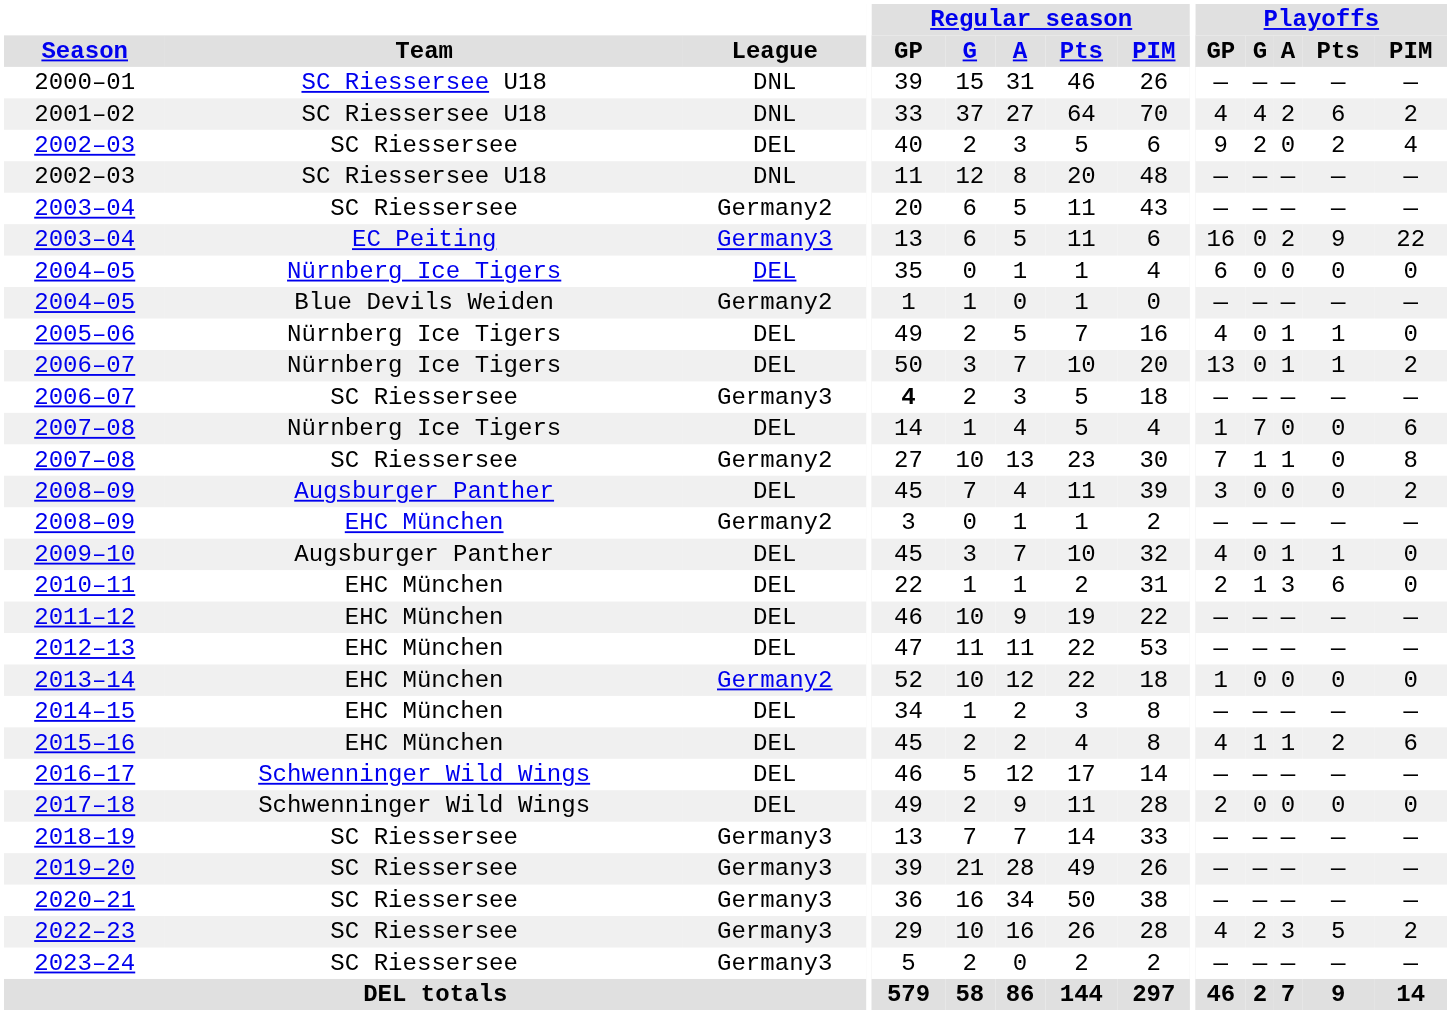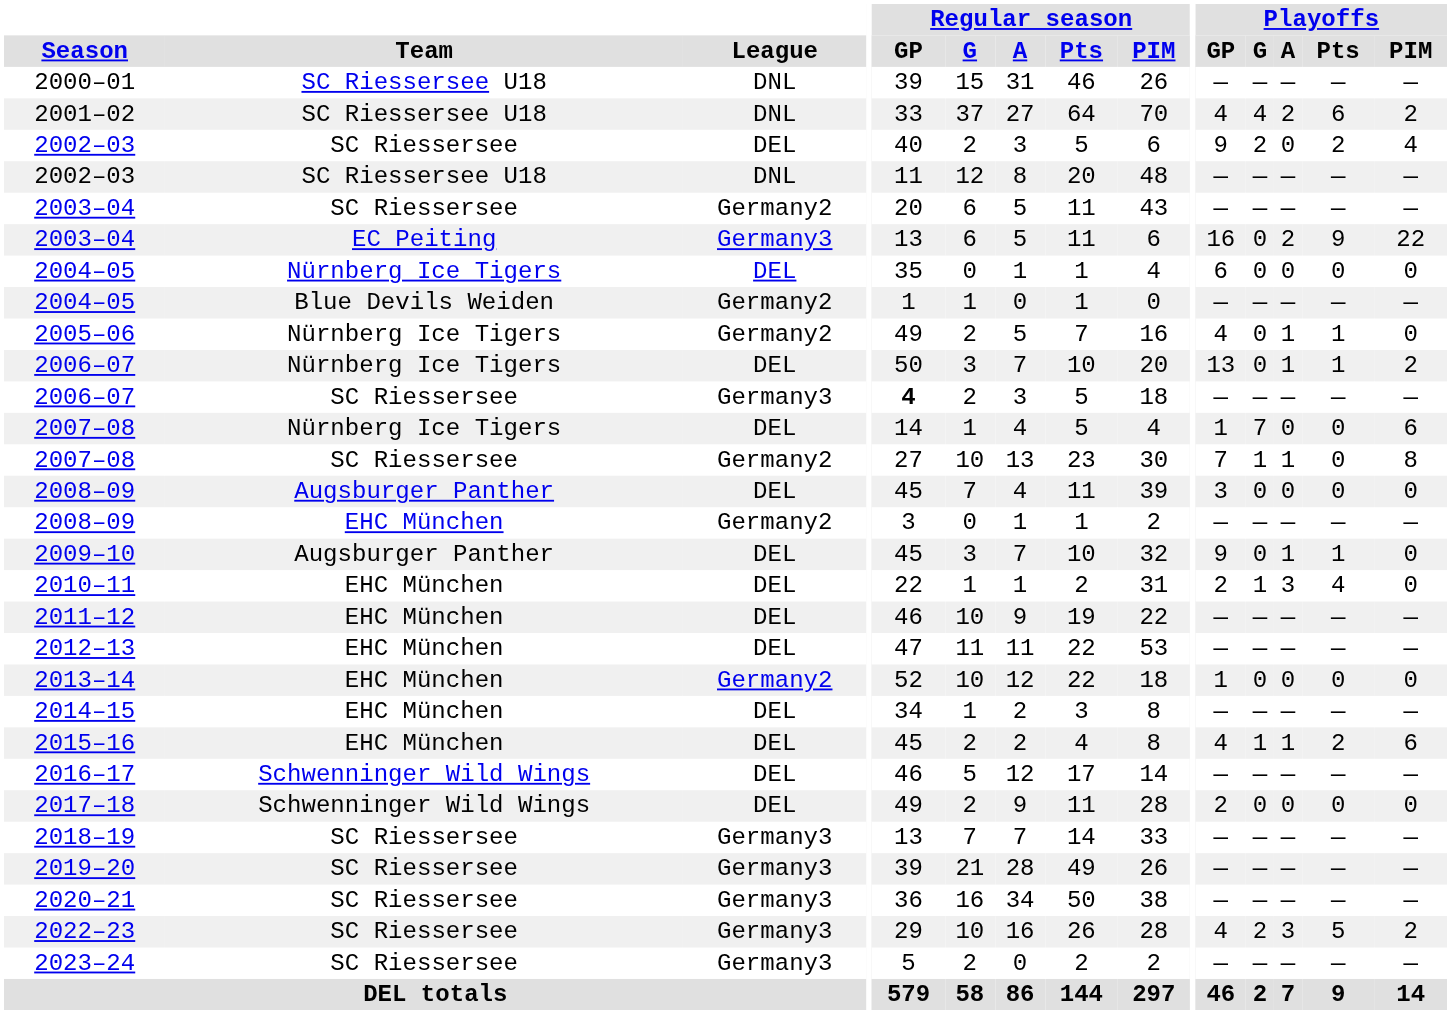2005–06 | League: DEL -> Germany2
2008–09 / Augsburger Panther | Playoffs / PIM: 2 -> 0
2009–10 | Playoffs / GP: 4 -> 9
2010–11 | Playoffs / Pts: 6 -> 4
